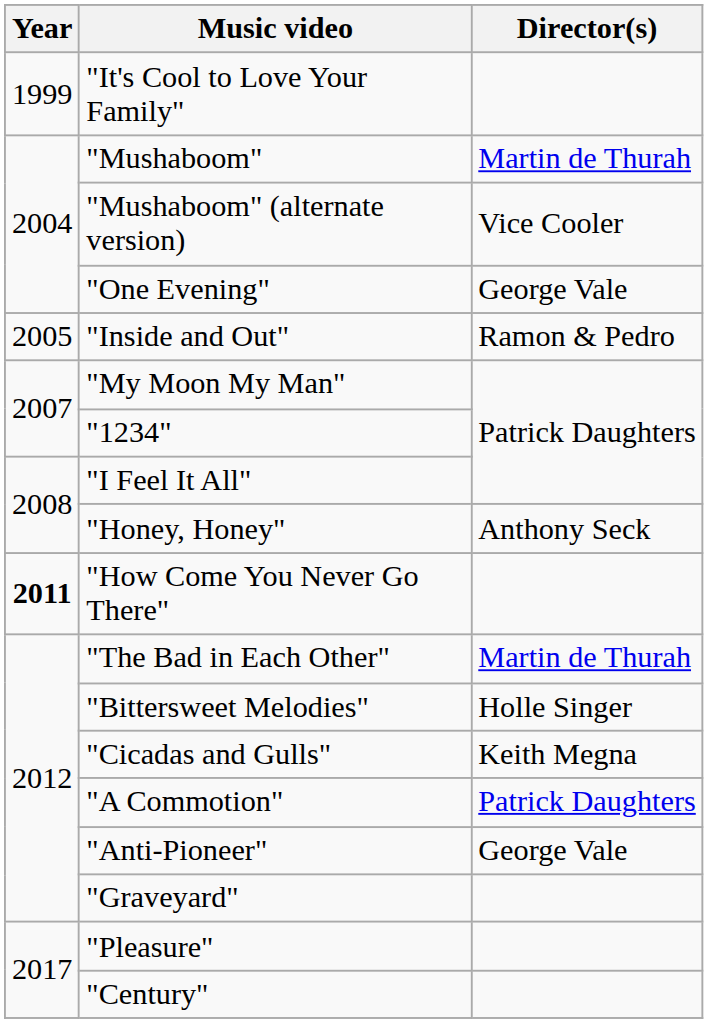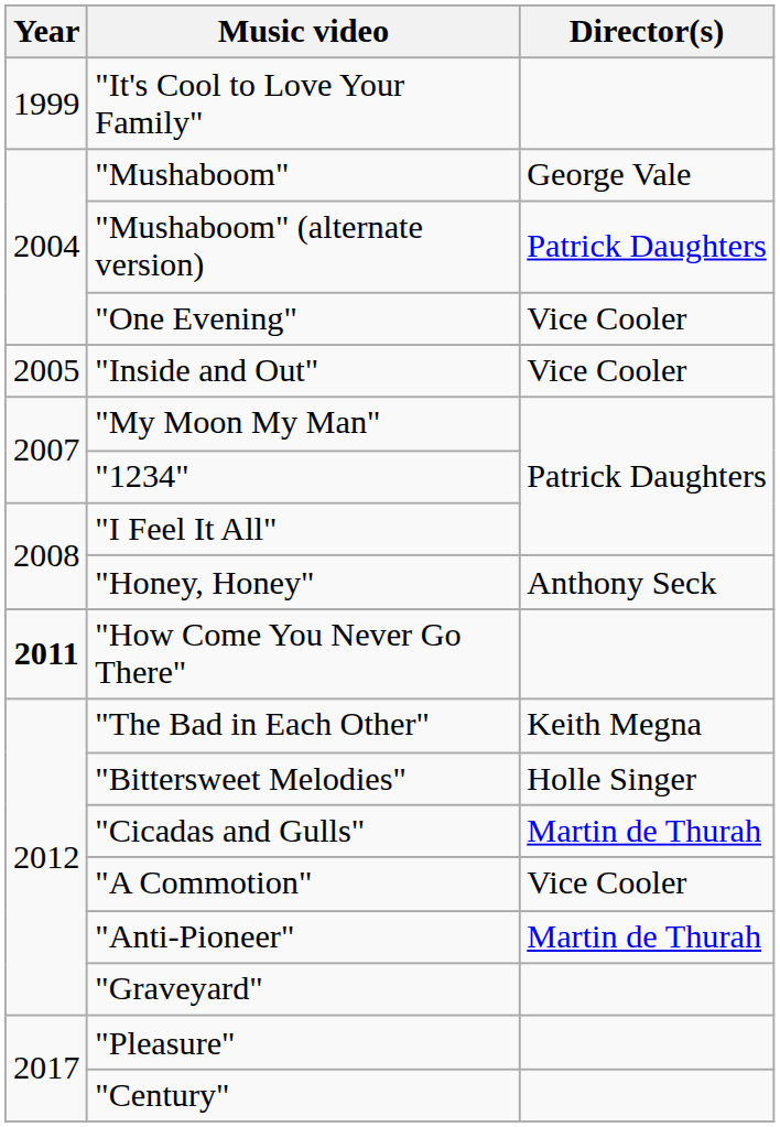"Mushaboom" | Director(s): Martin de Thurah -> George Vale
"Mushaboom" (alternate version) | Director(s): Vice Cooler -> Patrick Daughters
"One Evening" | Director(s): George Vale -> Vice Cooler
"Inside and Out" | Director(s): Ramon & Pedro -> Vice Cooler
"The Bad in Each Other" | Director(s): Martin de Thurah -> Keith Megna
"Cicadas and Gulls" | Director(s): Keith Megna -> Martin de Thurah
"A Commotion" | Director(s): Patrick Daughters -> Vice Cooler
"Anti-Pioneer" | Director(s): George Vale -> Martin de Thurah
